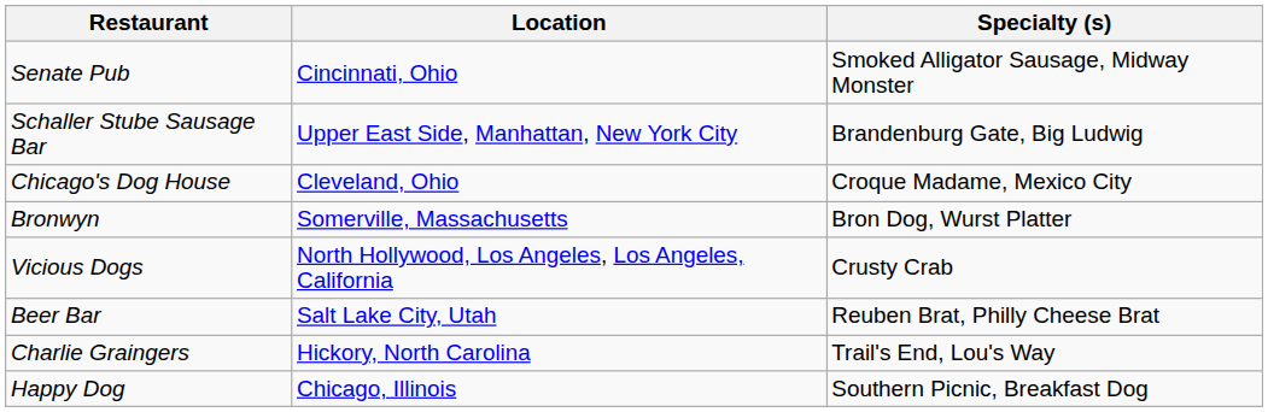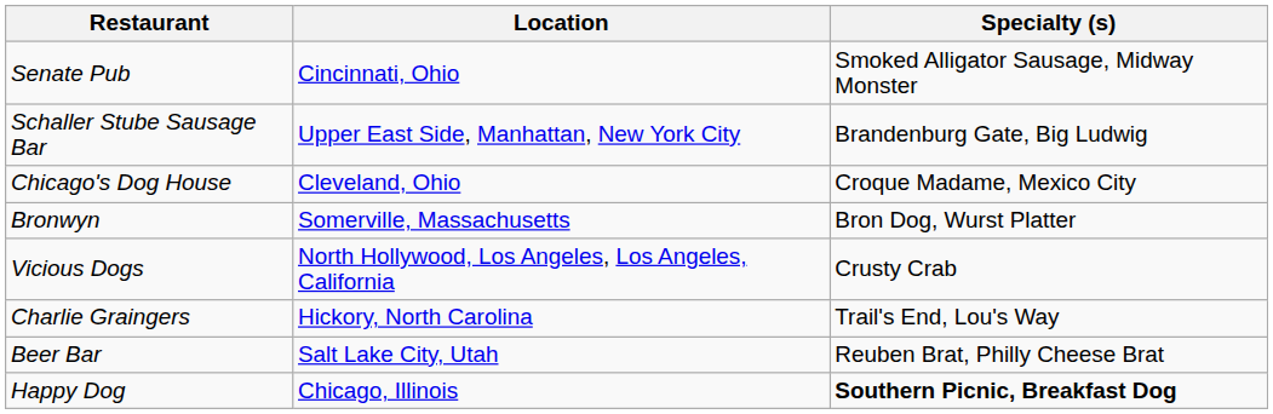rows swapped: Beer Bar <-> Charlie Graingers
Happy Dog | Specialty (s): normal -> bold
